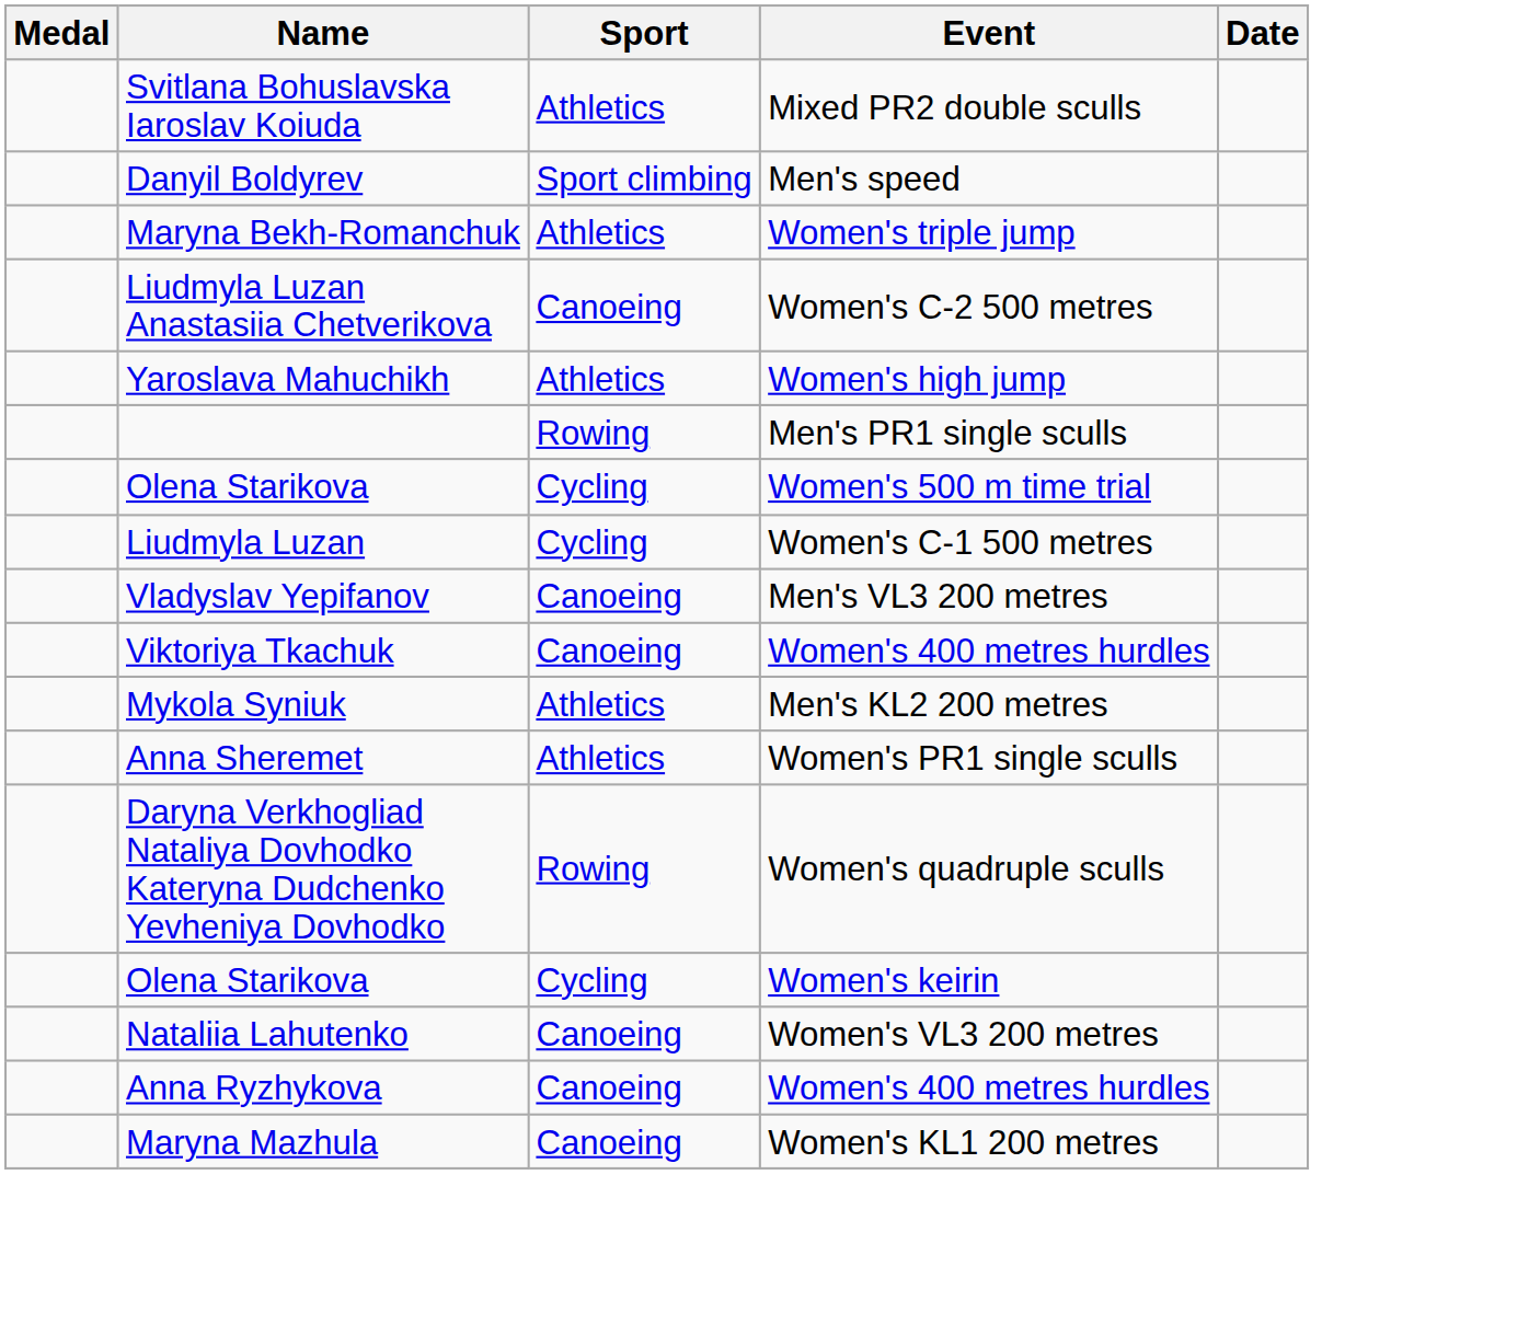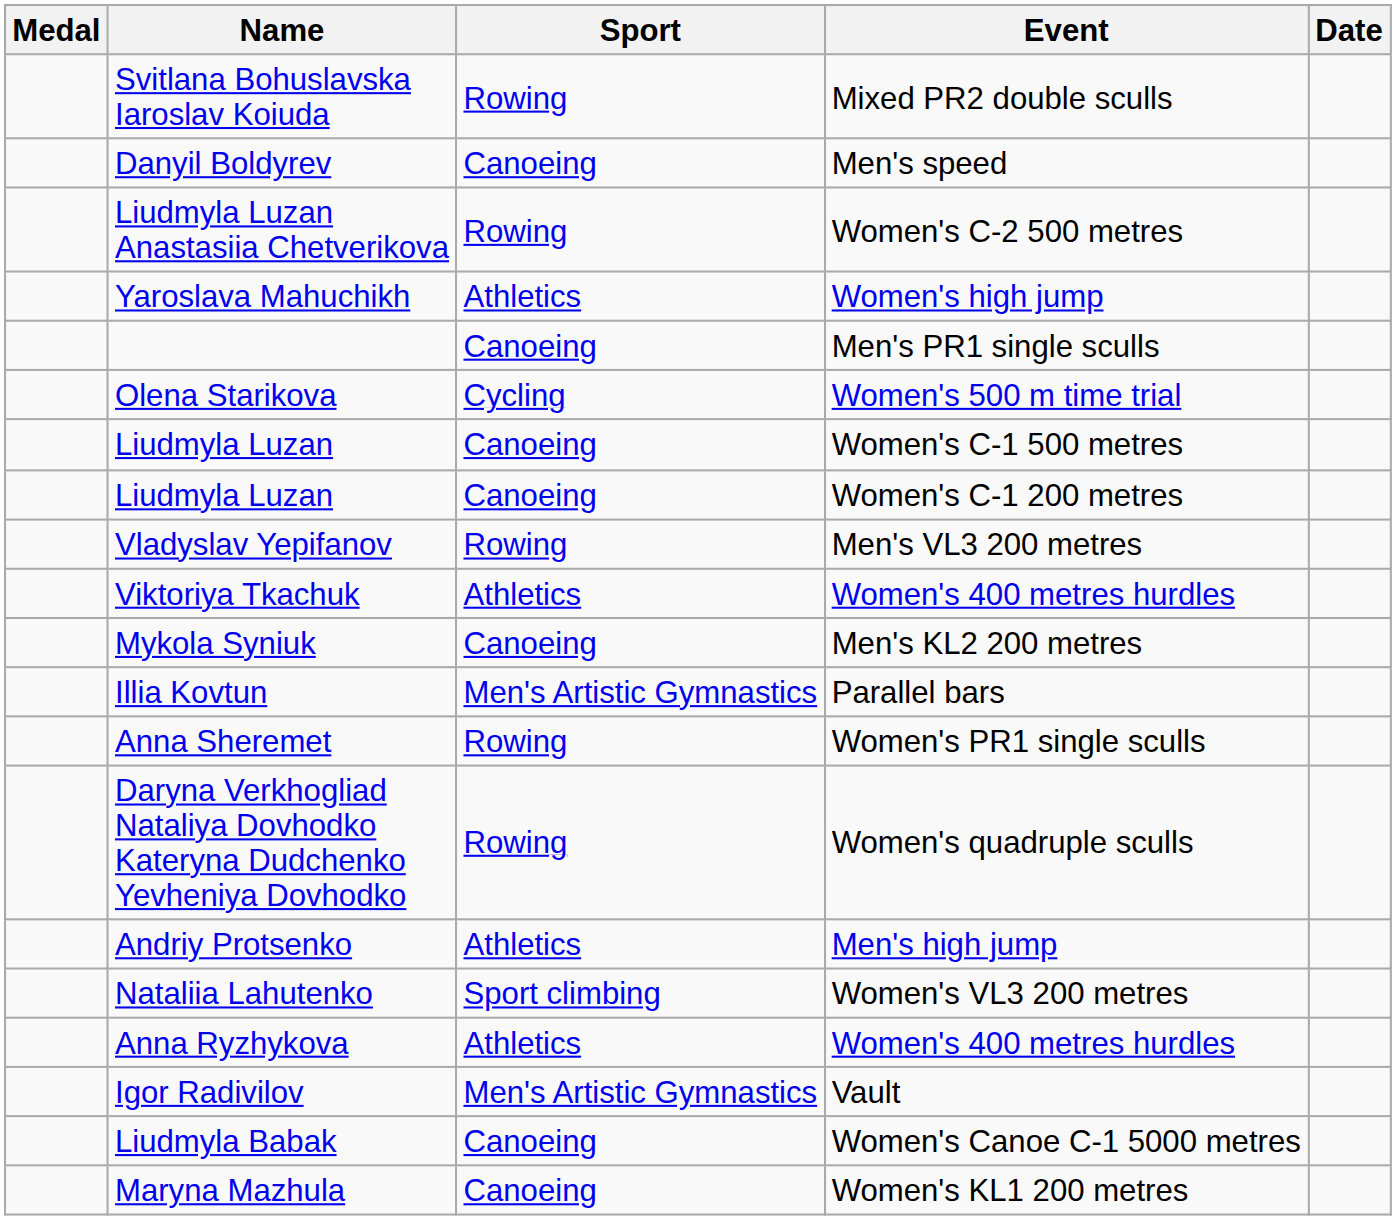Mixed PR2 double sculls | Sport: Athletics -> Rowing
Men's speed | Sport: Sport climbing -> Canoeing
- row: Maryna Bekh-Romanchuk | Athletics | Women's triple jump
Women's C-2 500 metres | Sport: Canoeing -> Rowing
Men's PR1 single sculls | Sport: Rowing -> Canoeing
Women's C-1 500 metres | Sport: Cycling -> Canoeing
+ row: Liudmyla Luzan | Canoeing | Women's C-1 200 metres
Men's VL3 200 metres | Sport: Canoeing -> Rowing
Viktoriya Tkachuk / Women's 400 metres hurdles | Sport: Canoeing -> Athletics
Men's KL2 200 metres | Sport: Athletics -> Canoeing
+ row: Illia Kovtun | Men's Artistic Gymnastics | Parallel bars
Women's PR1 single sculls | Sport: Athletics -> Rowing
- row: Olena Starikova | Cycling | Women's keirin
+ row: Andriy Protsenko | Athletics | Men's high jump
Women's VL3 200 metres | Sport: Canoeing -> Sport climbing
Anna Ryzhykova / Women's 400 metres hurdles | Sport: Canoeing -> Athletics
+ row: Igor Radivilov | Men's Artistic Gymnastics | Vault
+ row: Liudmyla Babak | Canoeing | Women's Canoe C-1 5000 metres
